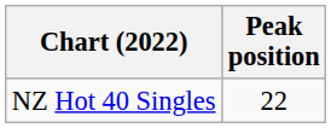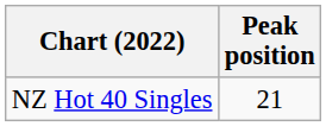NZ Hot 40 Singles | Peak position: 22 -> 21
